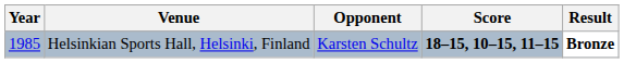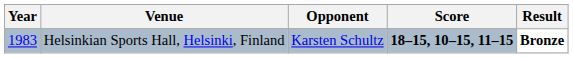Helsinkian Sports Hall, Helsinki, Finland | Year: 1985 -> 1983
